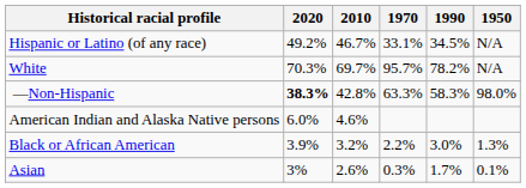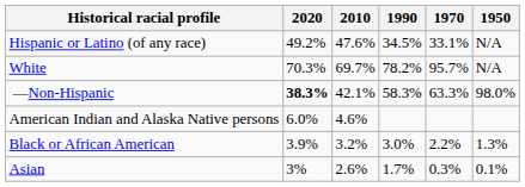columns swapped: 1990 <-> 1970
Hispanic or Latino (of any race) | 2010: 46.7% -> 47.6%
—Non-Hispanic | 2010: 42.8% -> 42.1%
